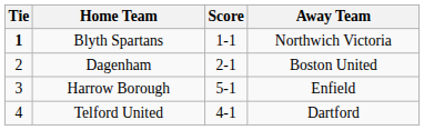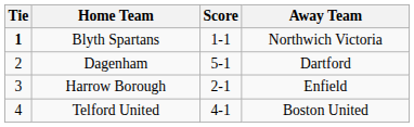Dagenham | Score: 2-1 -> 5-1
Dagenham | Away Team: Boston United -> Dartford
Harrow Borough | Score: 5-1 -> 2-1
Telford United | Away Team: Dartford -> Boston United
